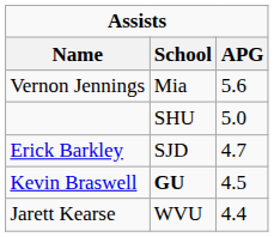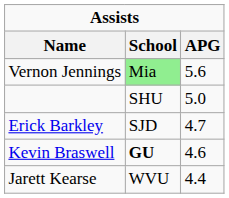Vernon Jennings | School: no background -> lightgreen background
Kevin Braswell | APG: 4.5 -> 4.6
